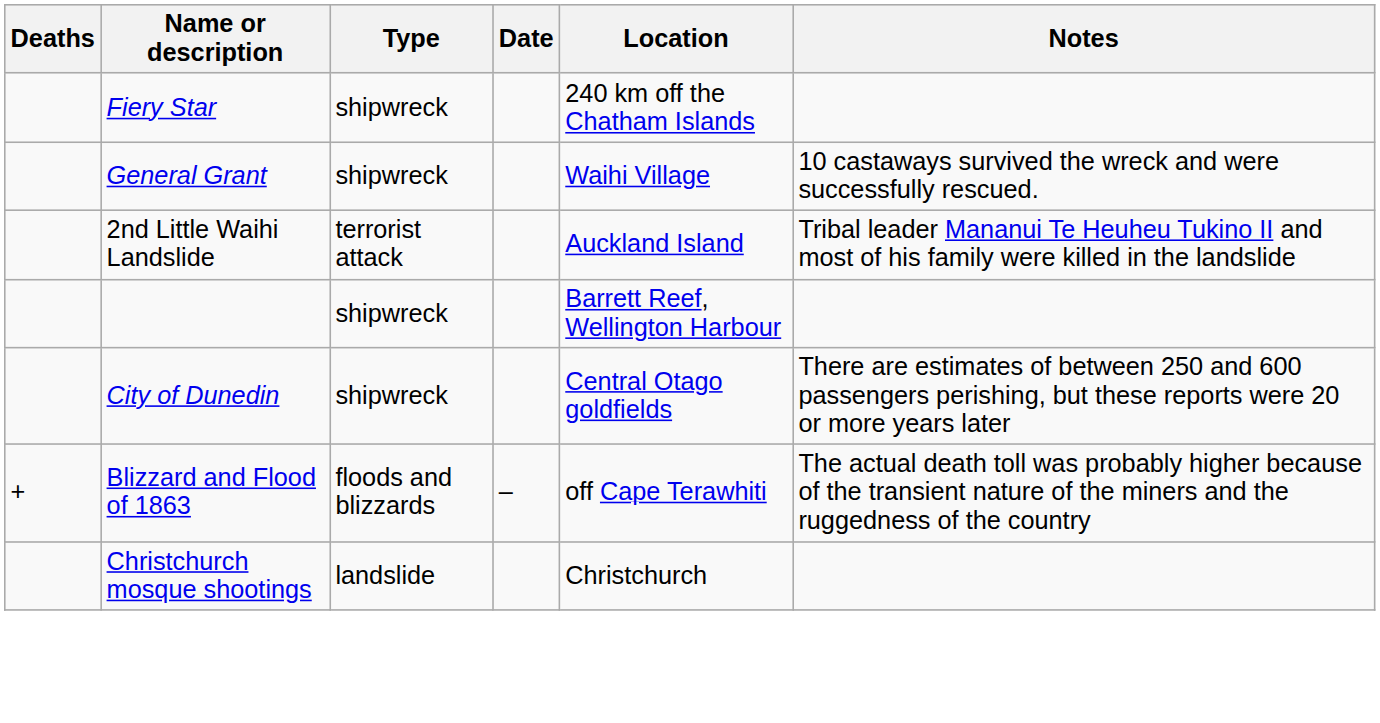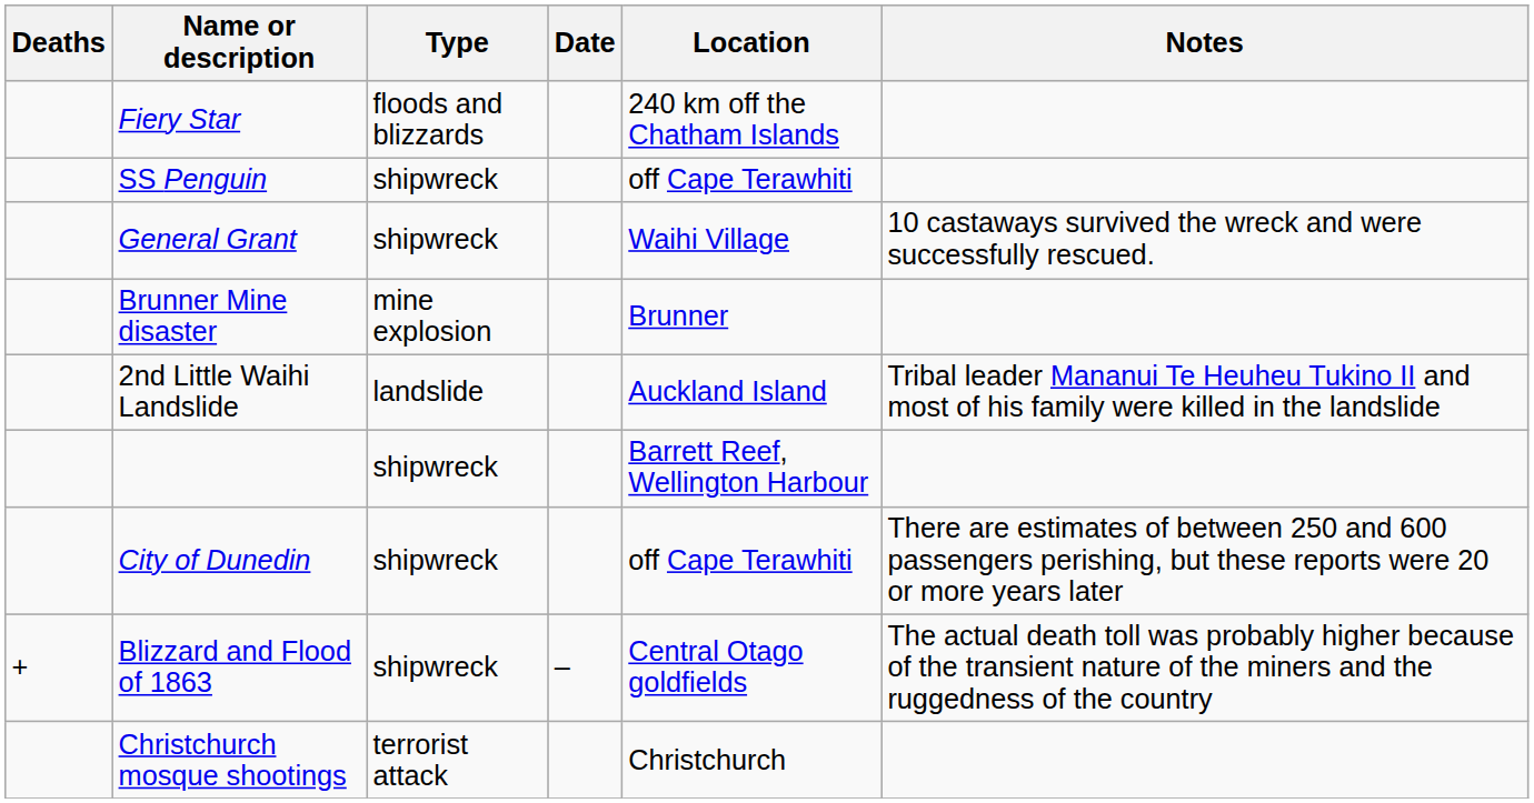Fiery Star | Type: shipwreck -> floods and blizzards
+ row: SS Penguin | shipwreck | off Cape Terawhiti
+ row: Brunner Mine disaster | mine explosion | Brunner
2nd Little Waihi Landslide | Type: terrorist attack -> landslide
City of Dunedin | Location: Central Otago goldfields -> off Cape Terawhiti
Blizzard and Flood of 1863 | Type: floods and blizzards -> shipwreck
Blizzard and Flood of 1863 | Location: off Cape Terawhiti -> Central Otago goldfields
Christchurch mosque shootings | Type: landslide -> terrorist attack
